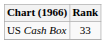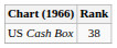US Cash Box | Rank: 33 -> 38
